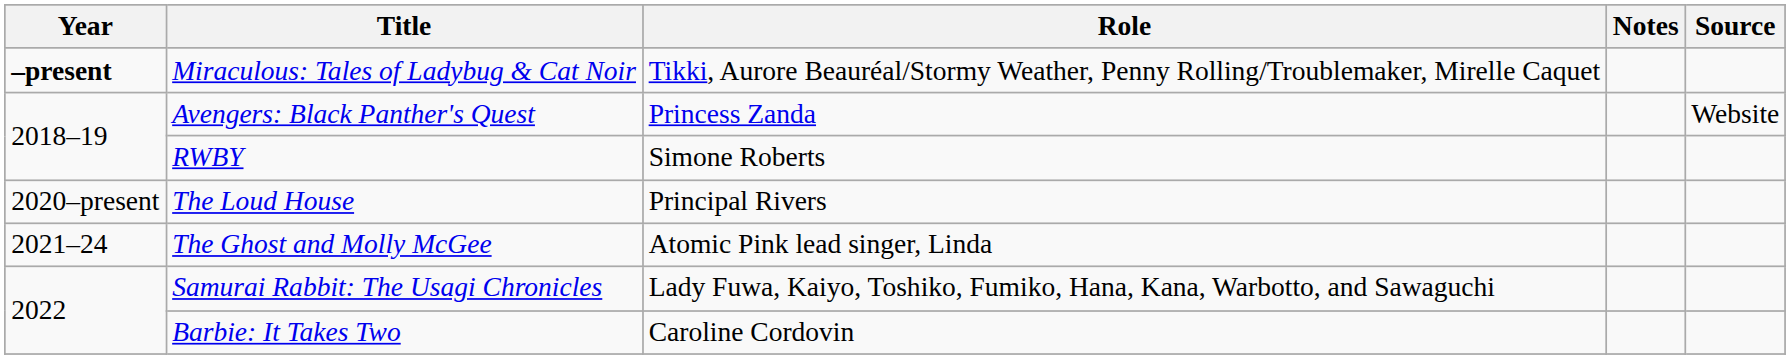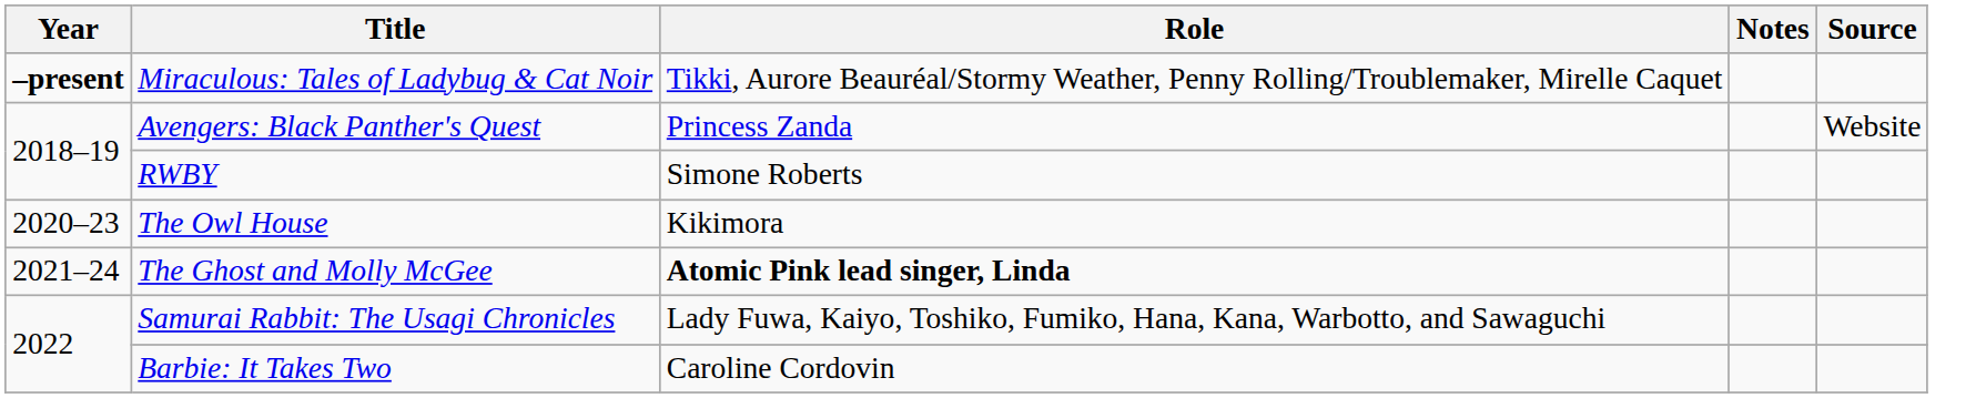- row: 2020–present | The Loud House | Principal Rivers
+ row: 2020–23 | The Owl House | Kikimora
The Ghost and Molly McGee | Role: normal -> bold
